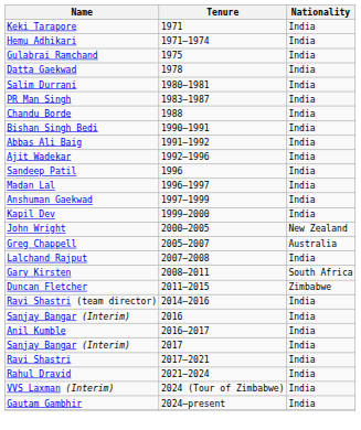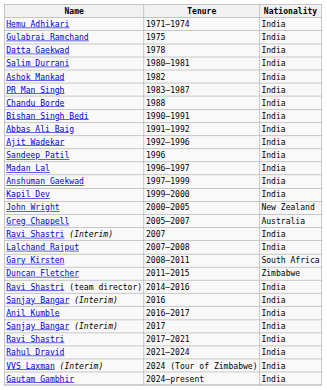- row: Keki Tarapore | 1971 | India
+ row: Ashok Mankad | 1982 | India
+ row: Ravi Shastri (Interim) | 2007 | India
